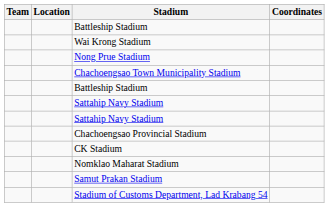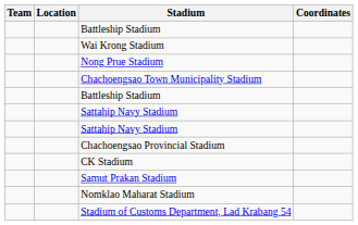rows swapped: Nomklao Maharat Stadium <-> Samut Prakan Stadium
